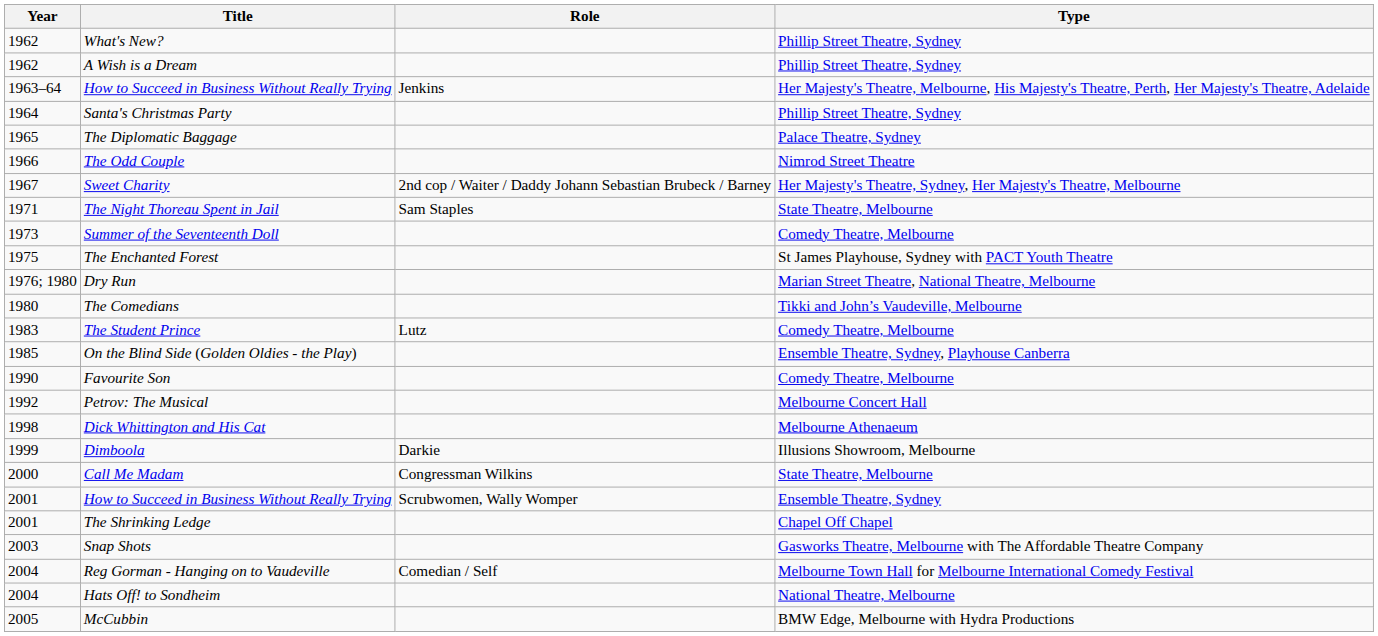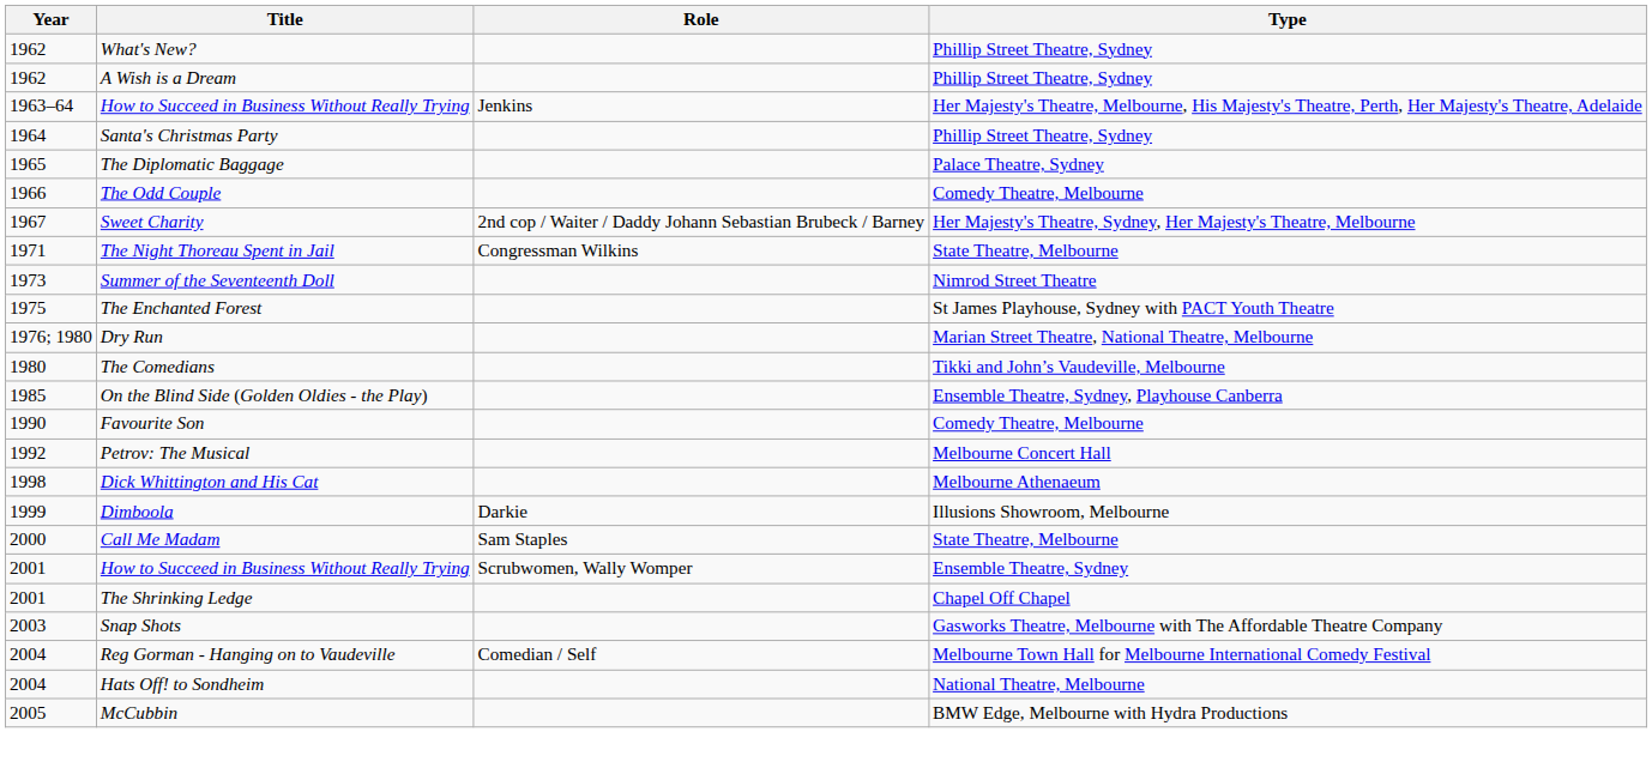The Odd Couple | Type: Nimrod Street Theatre -> Comedy Theatre, Melbourne
The Night Thoreau Spent in Jail | Role: Sam Staples -> Congressman Wilkins
Summer of the Seventeenth Doll | Type: Comedy Theatre, Melbourne -> Nimrod Street Theatre
- row: 1983 | The Student Prince | Lutz | Comedy Theatre, Melbourne
Call Me Madam | Role: Congressman Wilkins -> Sam Staples
